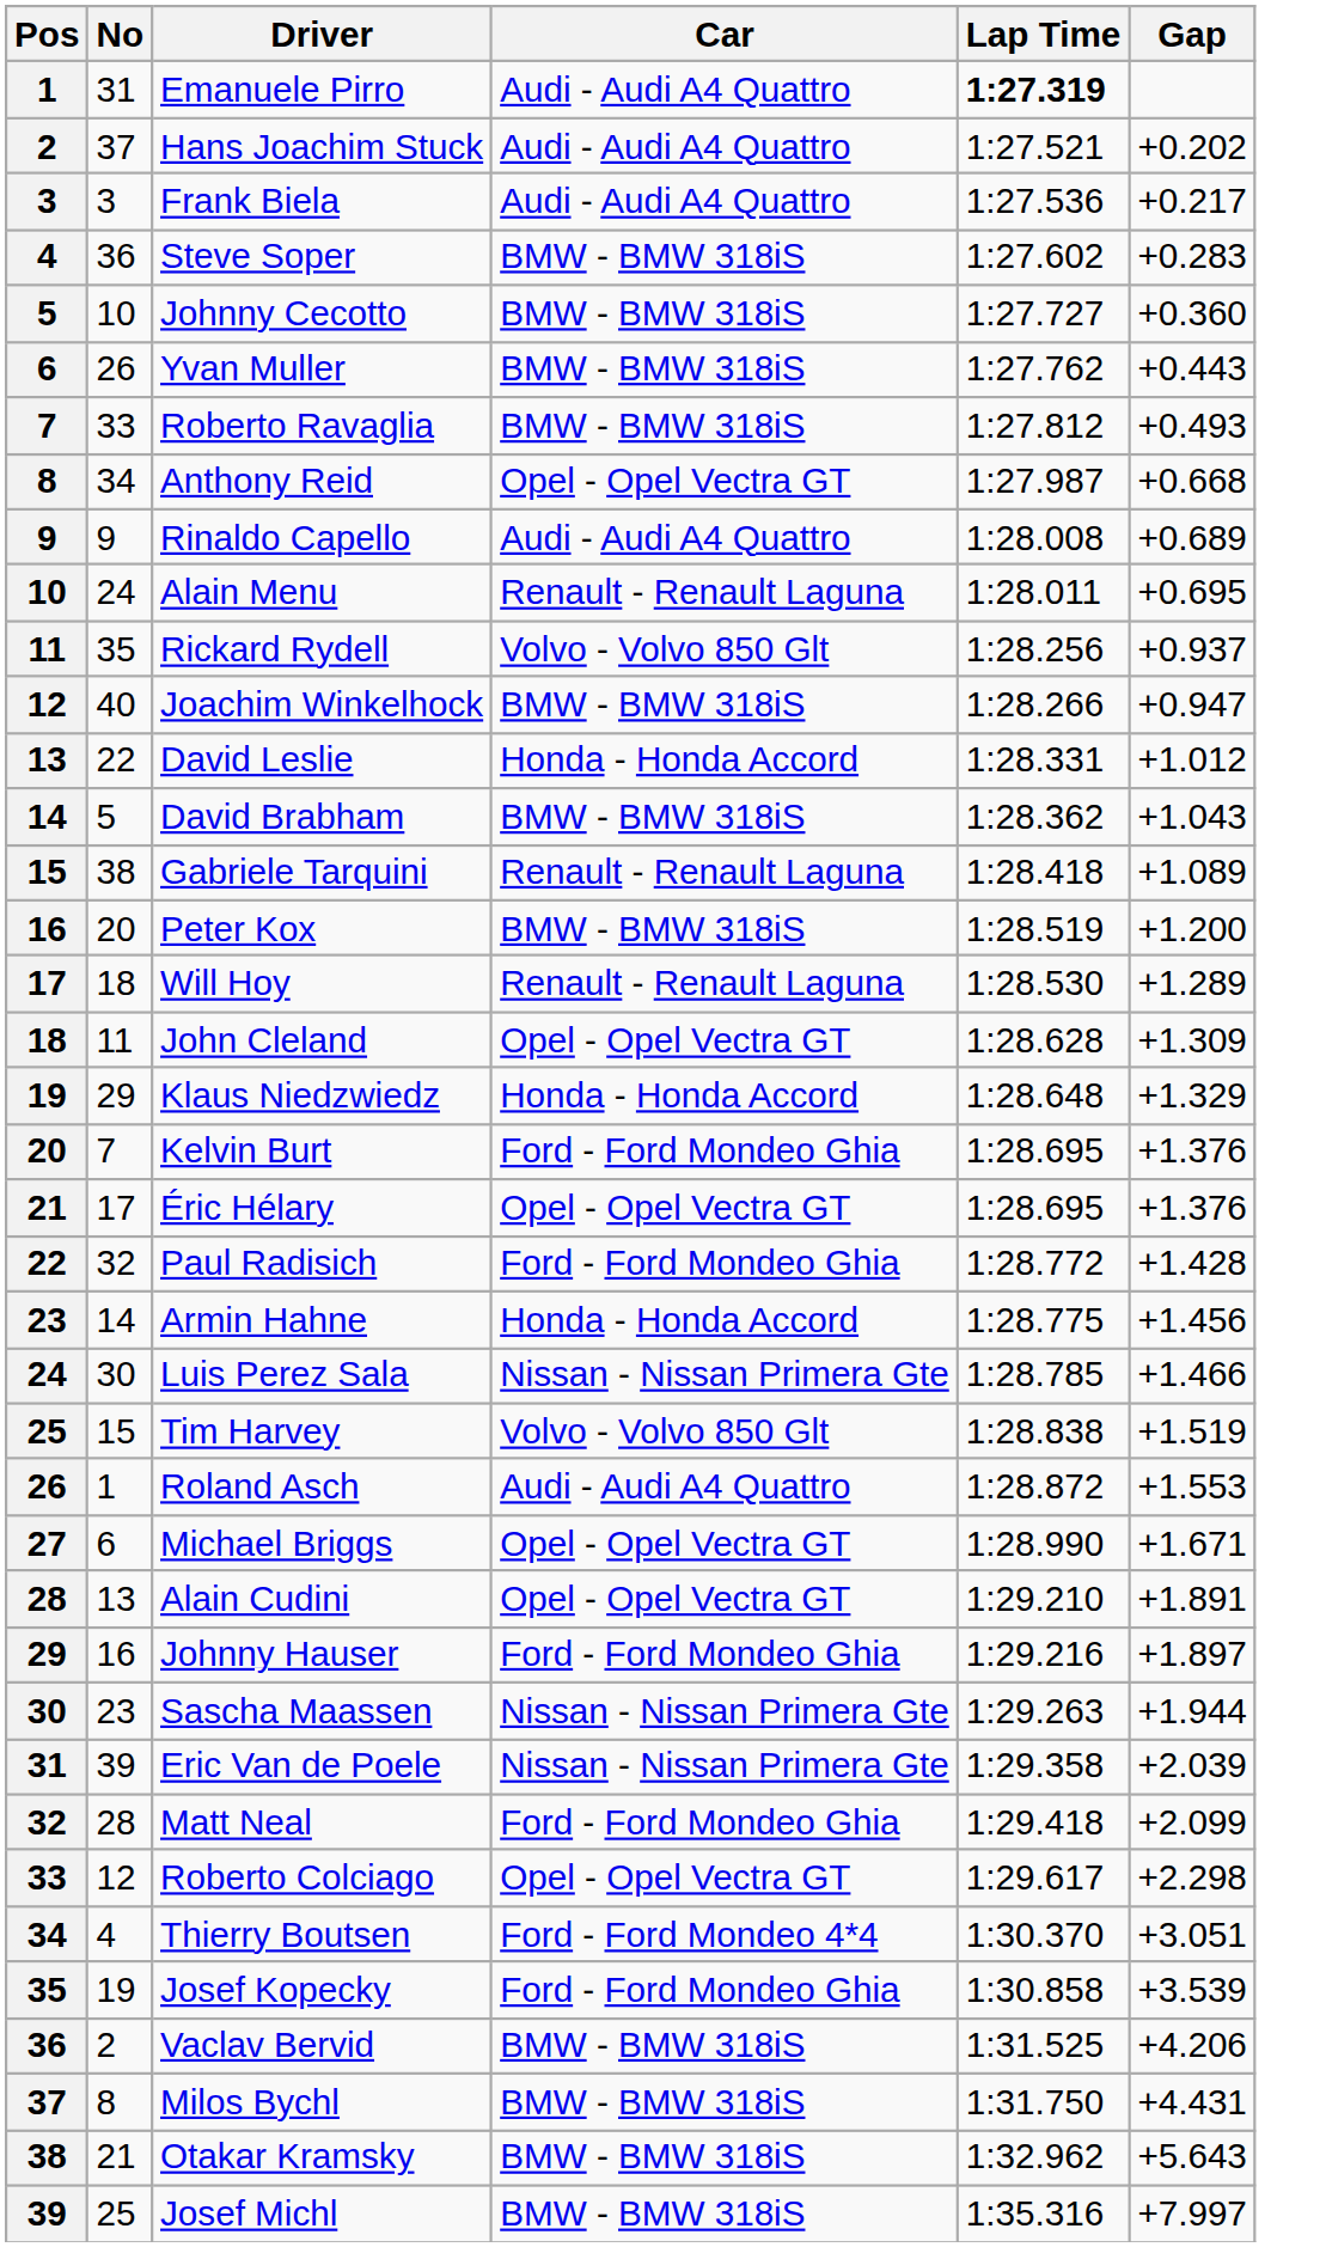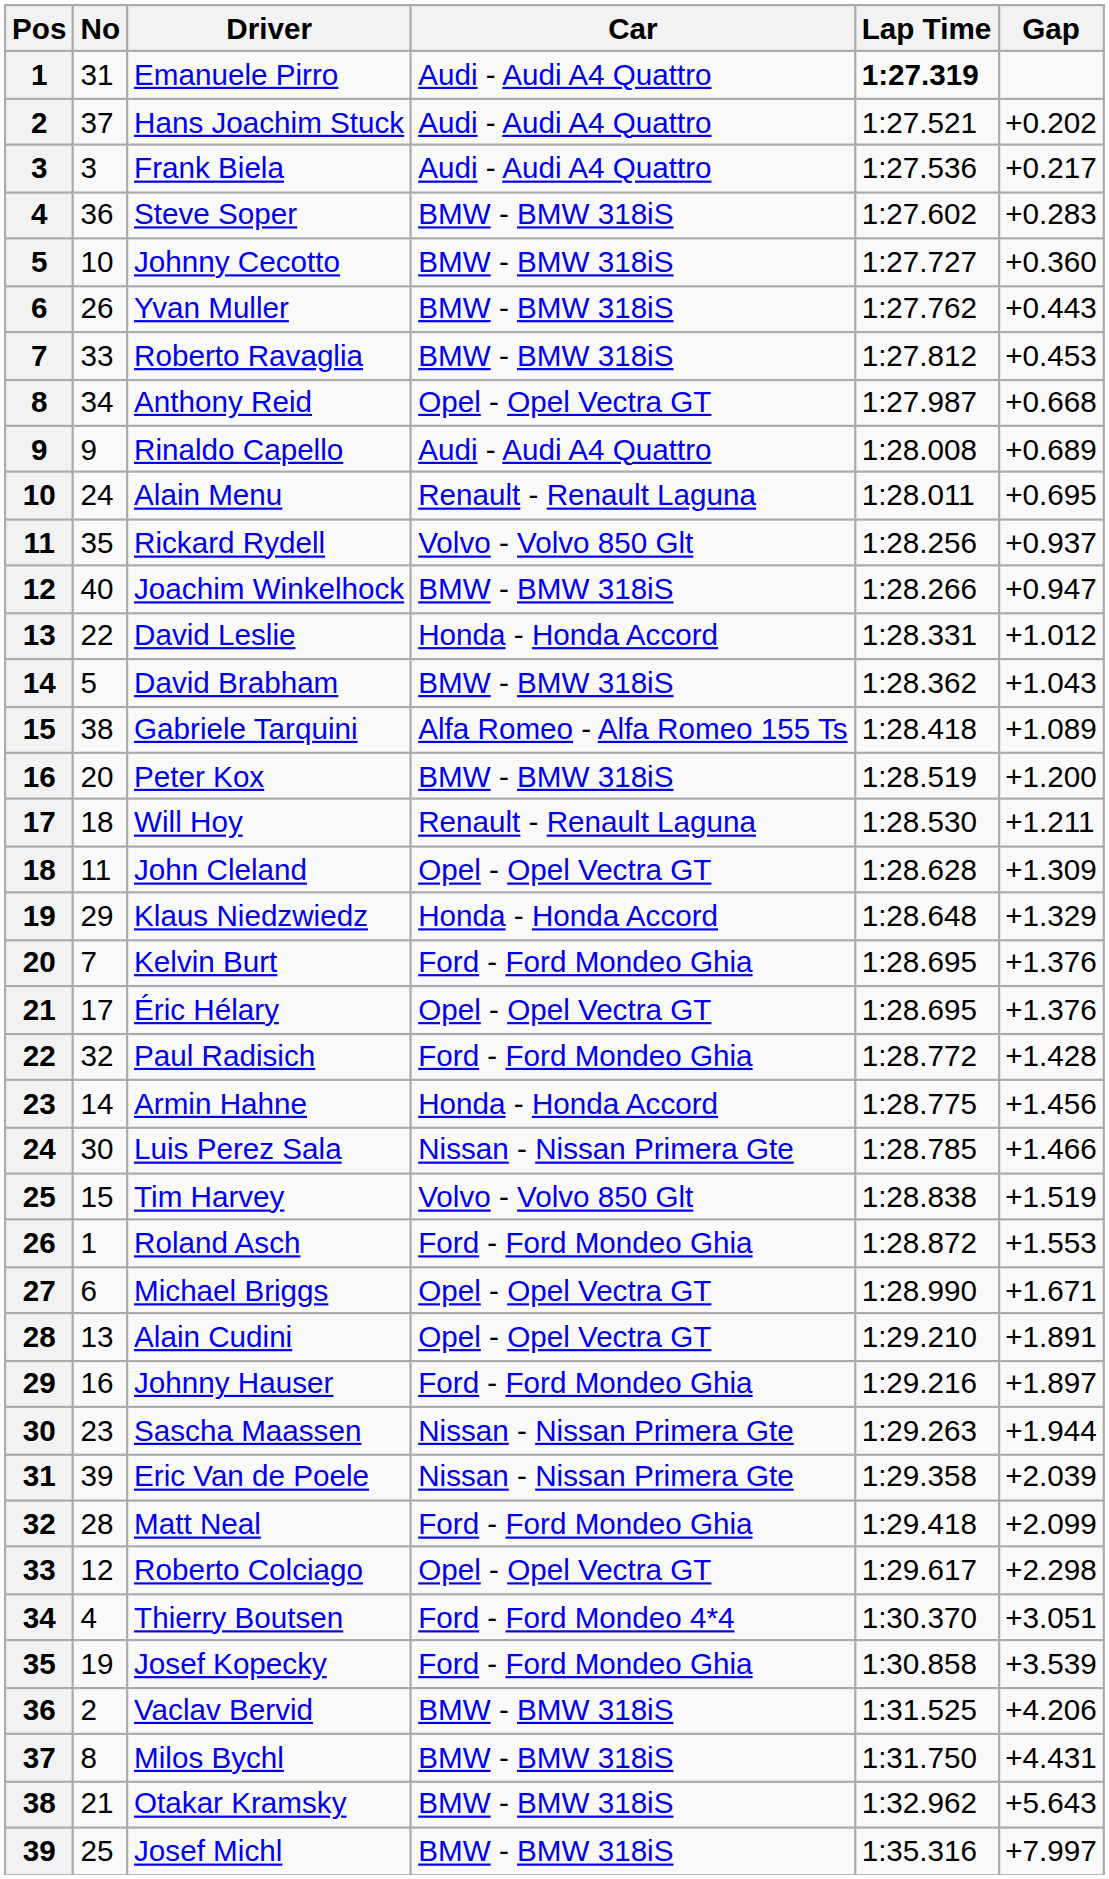Roberto Ravaglia | Gap: +0.493 -> +0.453
Gabriele Tarquini | Car: Renault - Renault Laguna -> Alfa Romeo - Alfa Romeo 155 Ts
Will Hoy | Gap: +1.289 -> +1.211
Roland Asch | Car: Audi - Audi A4 Quattro -> Ford - Ford Mondeo Ghia
